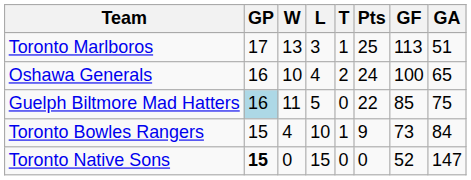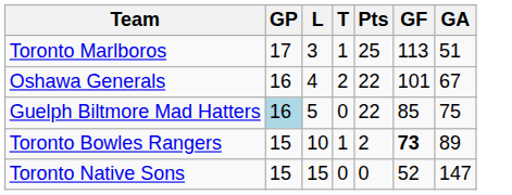- column: W | 13 | 10 | 11 | 4 | 0
Oshawa Generals | Pts: 24 -> 22
Oshawa Generals | GF: 100 -> 101
Oshawa Generals | GA: 65 -> 67
Toronto Bowles Rangers | Pts: 9 -> 2
Toronto Bowles Rangers | GF: normal -> bold
Toronto Bowles Rangers | GA: 84 -> 89
Toronto Native Sons | GP: bold -> normal
